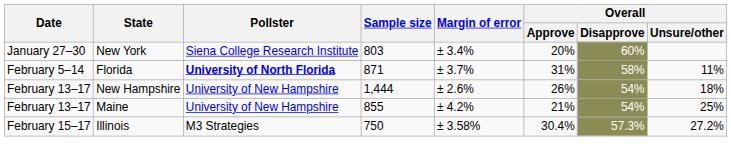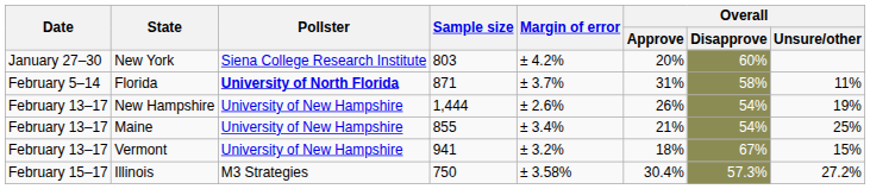New York | Margin of error: ± 3.4% -> ± 4.2%
New Hampshire | Overall / Unsure/other: 18% -> 19%
Maine | Margin of error: ± 4.2% -> ± 3.4%
+ row: February 13–17 | Vermont | University of New Hampshire | 941 | ± 3.2% | 18% | 67% | 15%
